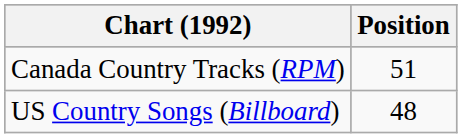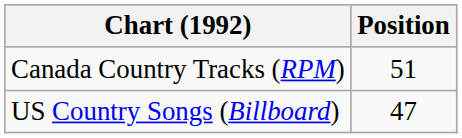US Country Songs (Billboard) | Position: 48 -> 47
